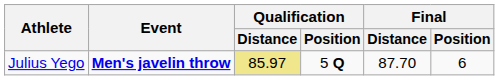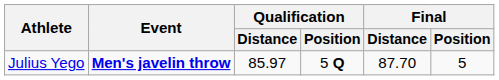Julius Yego | Qualification / Distance: khaki background -> no background
Julius Yego | Final / Position: 6 -> 5
